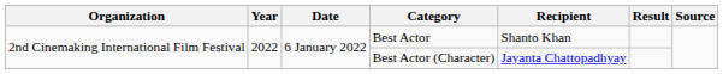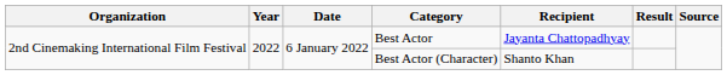Best Actor | Recipient: Shanto Khan -> Jayanta Chattopadhyay
Best Actor (Character) | Recipient: Jayanta Chattopadhyay -> Shanto Khan
